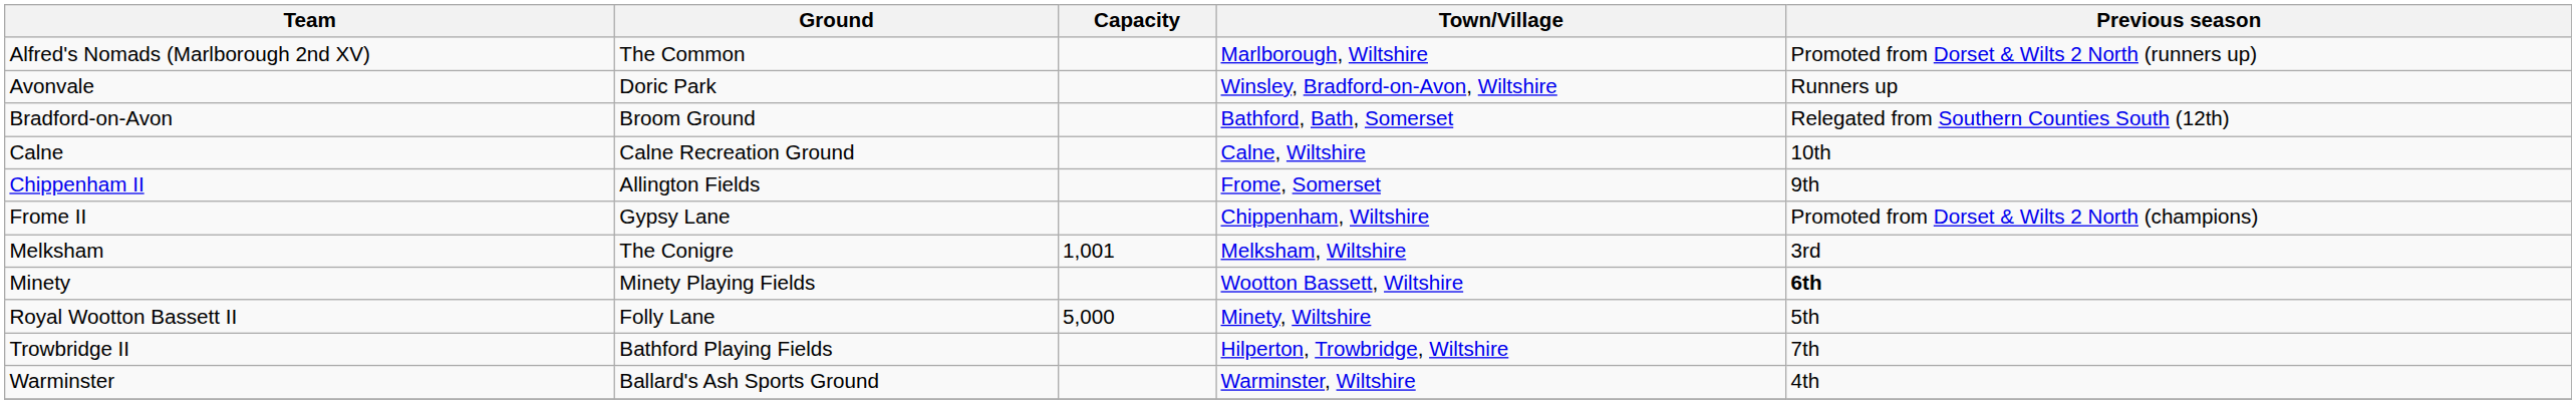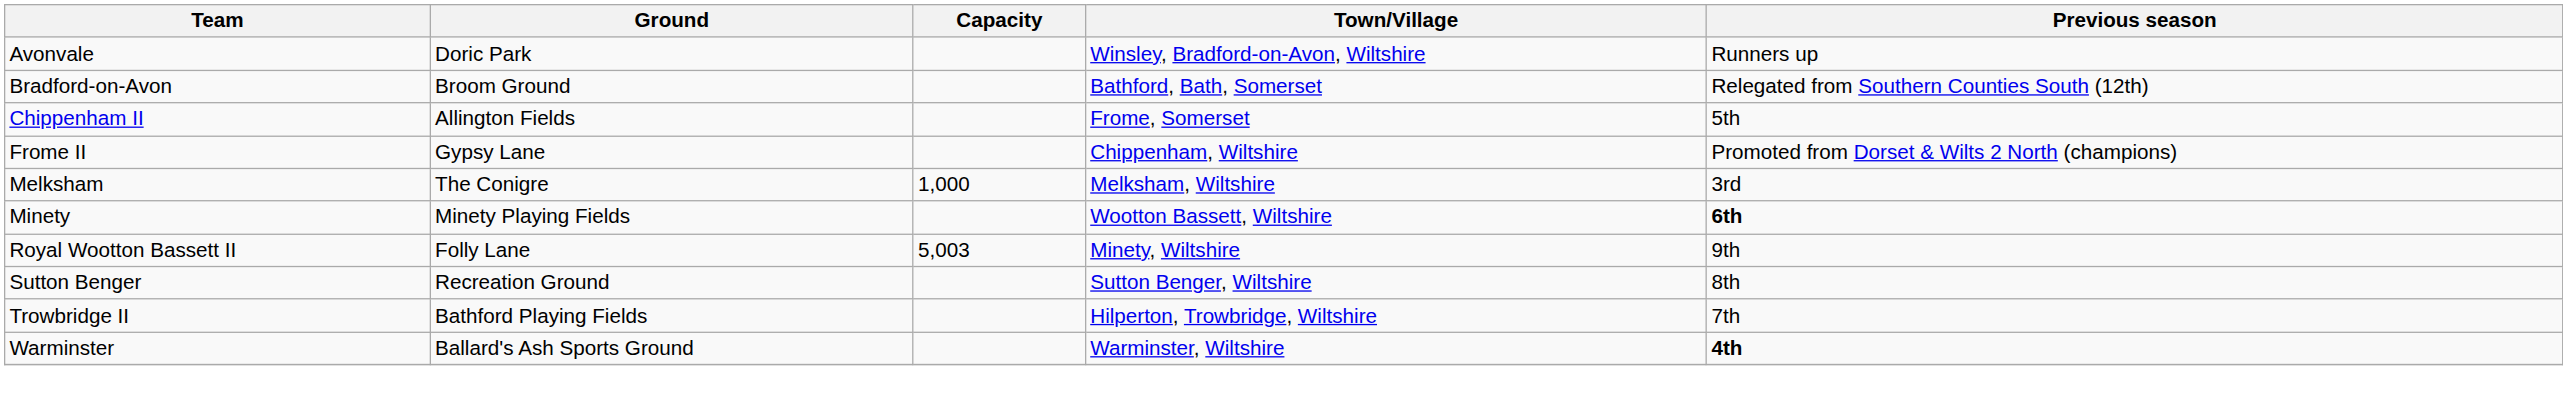- row: Alfred's Nomads (Marlborough 2nd XV) | The Common | Marlborough, Wiltshire | Promoted from Dorset & Wilts 2 North (runners up)
- row: Calne | Calne Recreation Ground | Calne, Wiltshire | 10th
Chippenham II | Previous season: 9th -> 5th
Melksham | Capacity: 1,001 -> 1,000
Royal Wootton Bassett II | Capacity: 5,000 -> 5,003
Royal Wootton Bassett II | Previous season: 5th -> 9th
+ row: Sutton Benger | Recreation Ground | Sutton Benger, Wiltshire | 8th
Warminster | Previous season: normal -> bold
